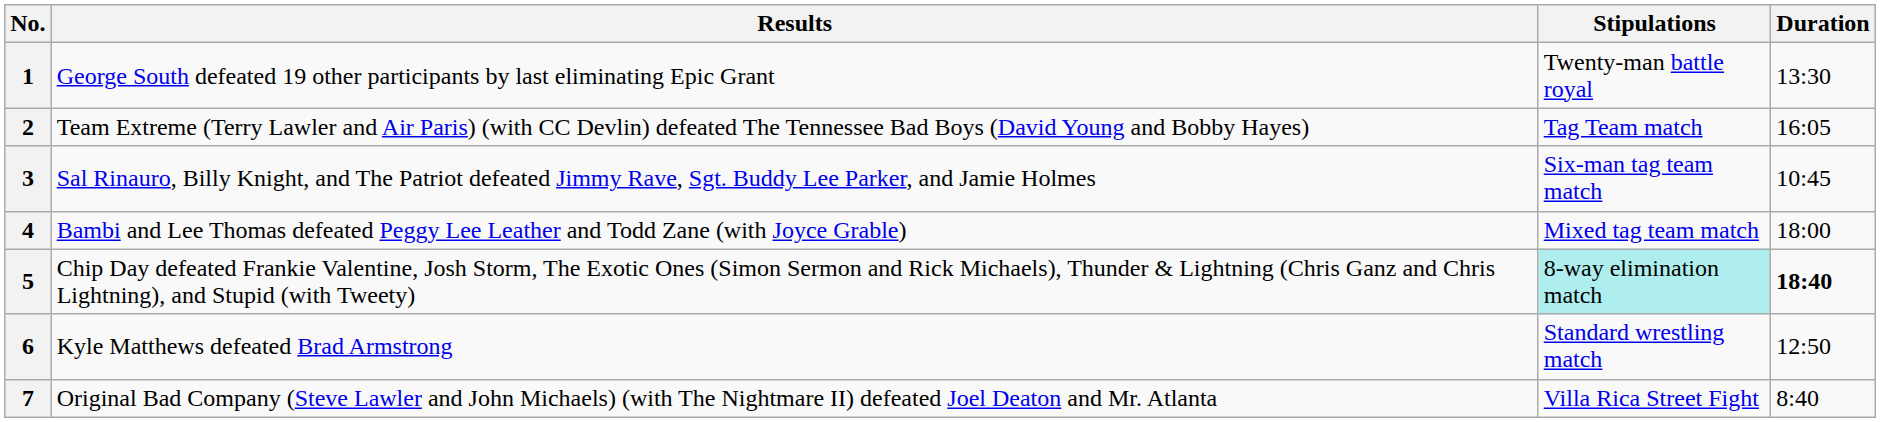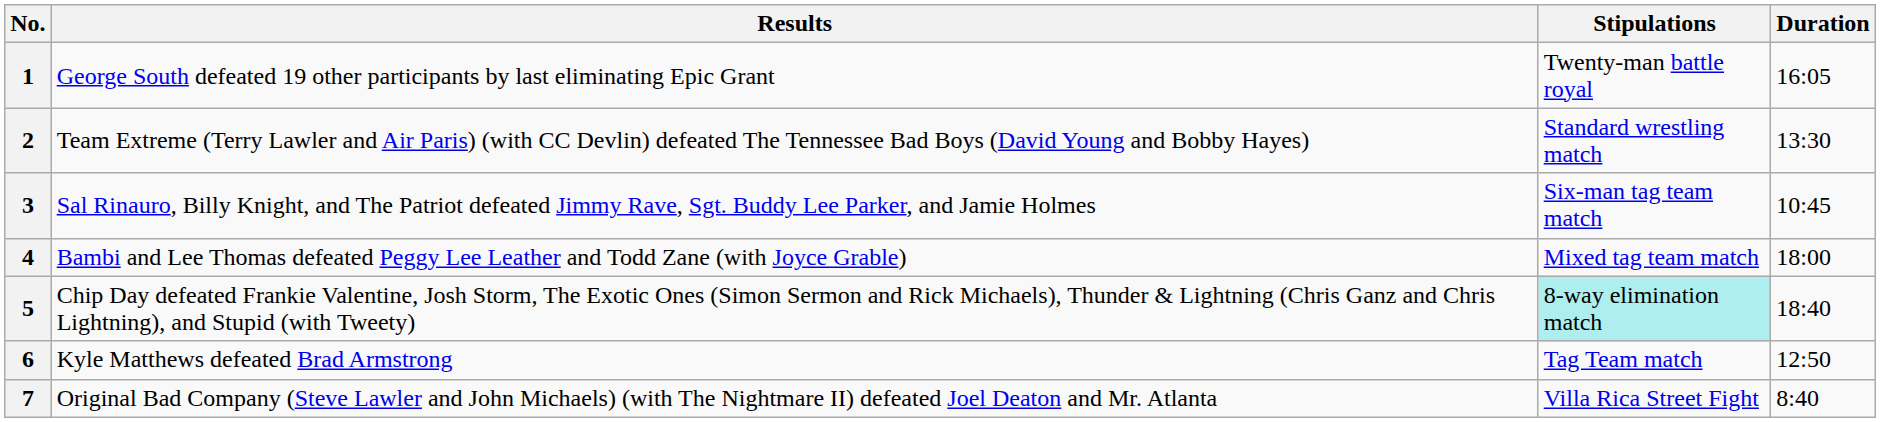1 | Duration: 13:30 -> 16:05
2 | Stipulations: Tag Team match -> Standard wrestling match
2 | Duration: 16:05 -> 13:30
5 | Duration: bold -> normal
6 | Stipulations: Standard wrestling match -> Tag Team match
